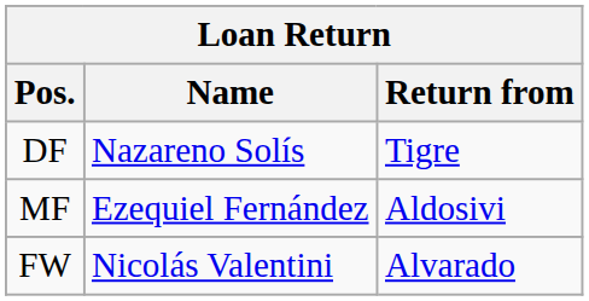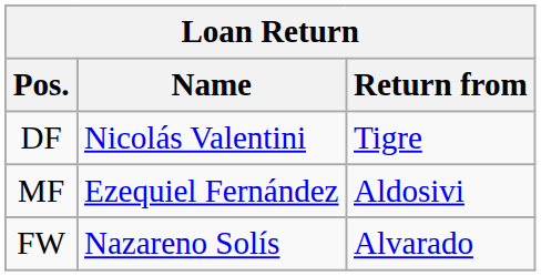DF | Name: Nazareno Solís -> Nicolás Valentini
FW | Name: Nicolás Valentini -> Nazareno Solís
